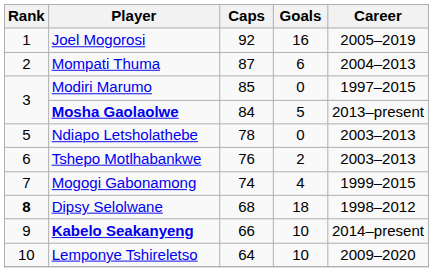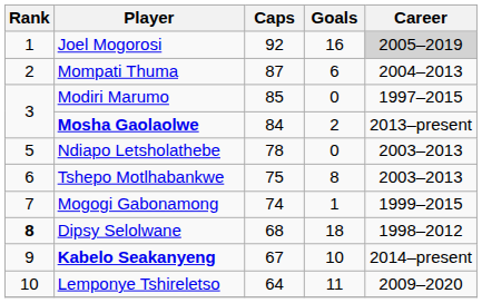Joel Mogorosi | Career: no background -> lightgrey background
Mosha Gaolaolwe | Goals: 5 -> 2
Tshepo Motlhabankwe | Caps: 76 -> 75
Tshepo Motlhabankwe | Goals: 2 -> 8
Mogogi Gabonamong | Goals: 4 -> 1
Kabelo Seakanyeng | Caps: 66 -> 67
Lemponye Tshireletso | Goals: 10 -> 11
